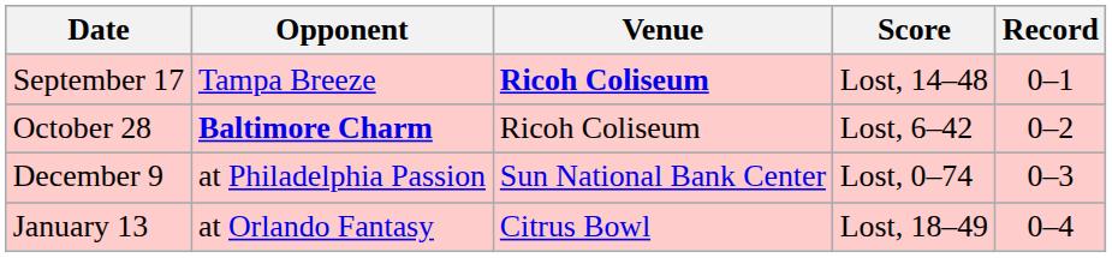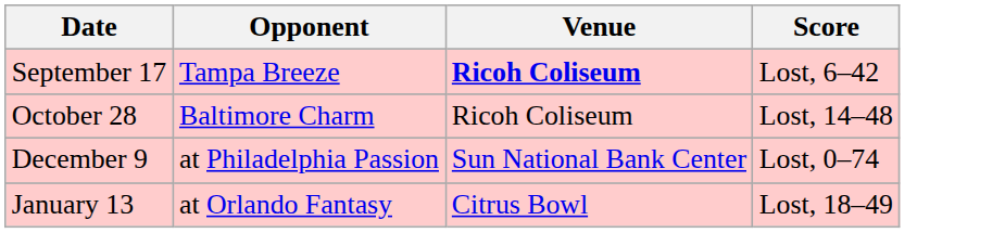- column: Record | 0–1 | 0–2 | 0–3 | 0–4
September 17 | Score: Lost, 14–48 -> Lost, 6–42
October 28 | Opponent: bold -> normal
October 28 | Score: Lost, 6–42 -> Lost, 14–48
